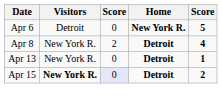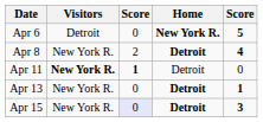+ row: Apr 11 | New York R. | 1 | Detroit | 0
Apr 15 | Visitors: bold -> normal
Apr 15 | column 5: 2 -> 3
